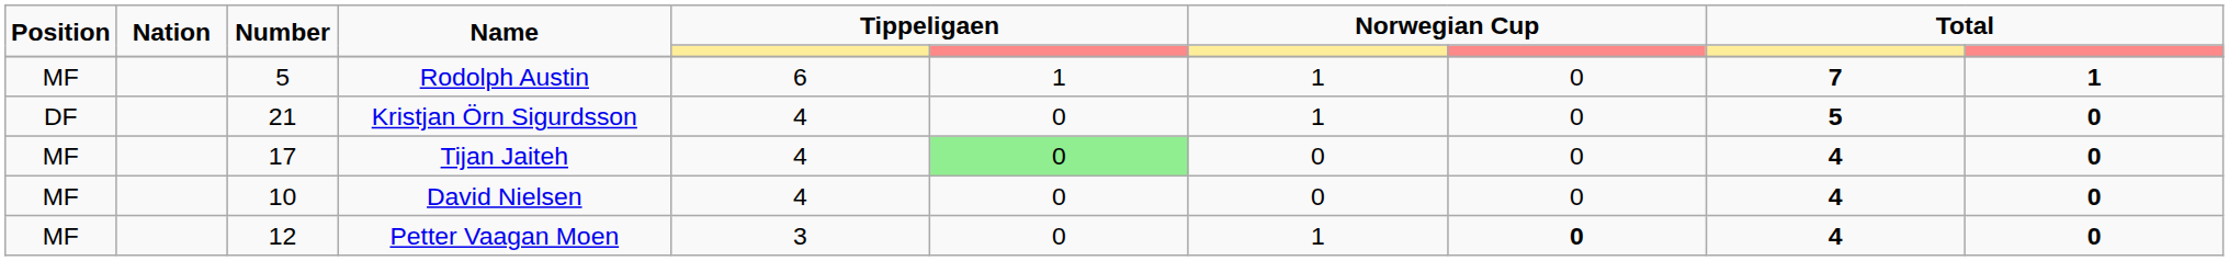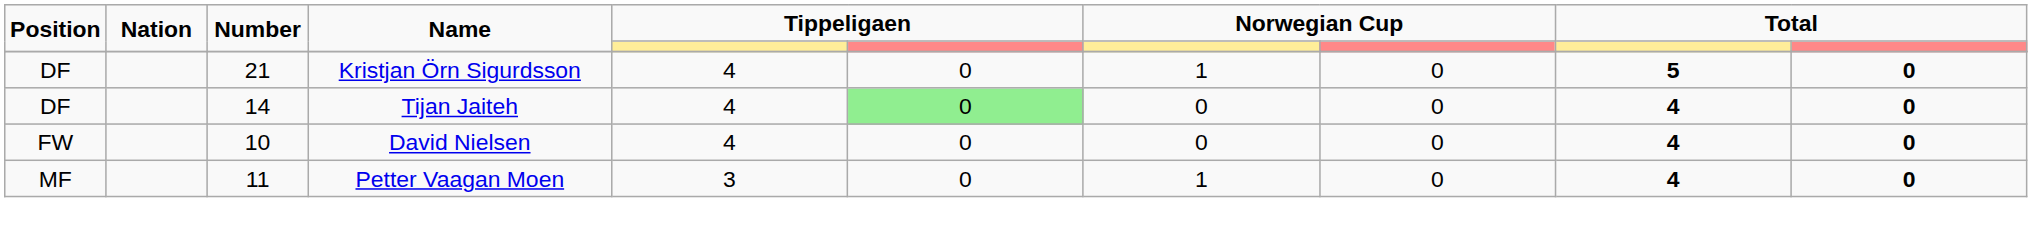- row: MF | 5 | Rodolph Austin | 6 | 1 | 1 | 0 | 7 | 1
Tijan Jaiteh | Position: MF -> DF
Tijan Jaiteh | Number: 17 -> 14
David Nielsen | Position: MF -> FW
Petter Vaagan Moen | Number: 12 -> 11
Petter Vaagan Moen | column 8: bold -> normal
